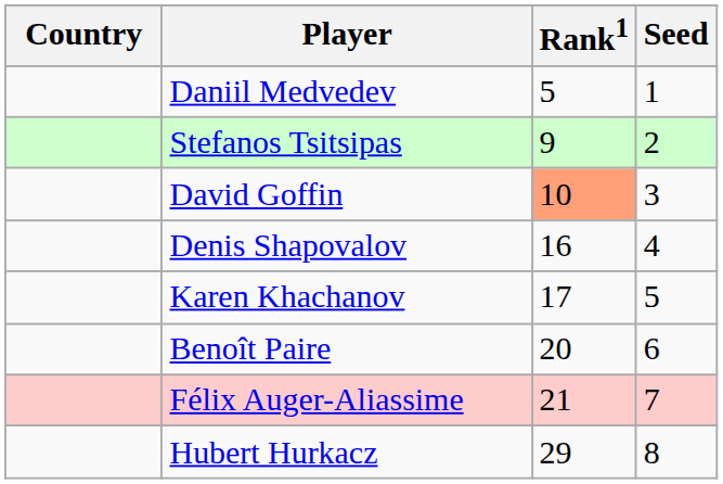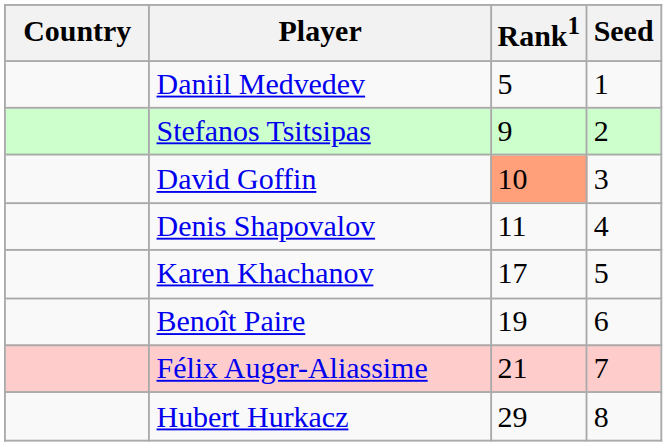Denis Shapovalov | Rank1: 16 -> 11
Benoît Paire | Rank1: 20 -> 19
